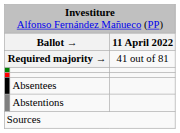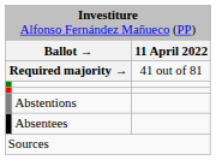rows swapped: Abstentions <-> Absentees
